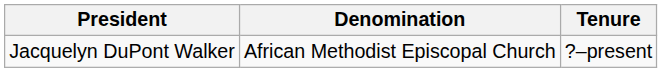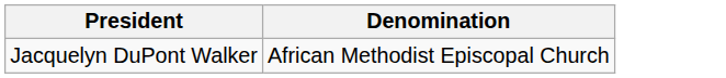- column: Tenure | ?–present
